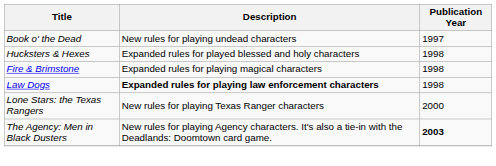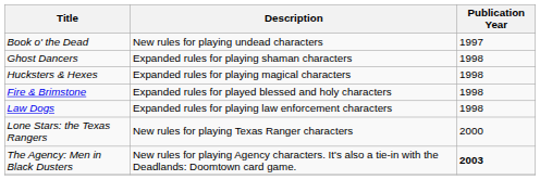+ row: Ghost Dancers | Expanded rules for playing shaman characters | 1998
Hucksters & Hexes | Description: Expanded rules for played blessed and holy characters -> Expanded rules for playing magical characters
Fire & Brimstone | Description: Expanded rules for playing magical characters -> Expanded rules for played blessed and holy characters
Law Dogs | Description: bold -> normal
